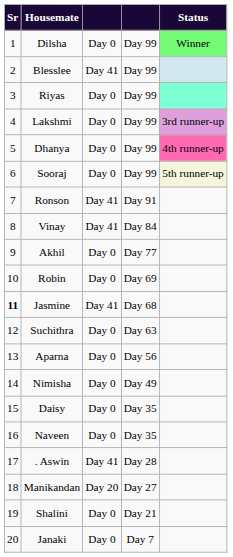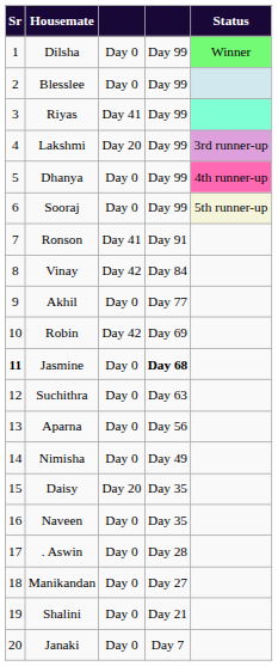Blesslee | column 3: Day 41 -> Day 0
Riyas | column 3: Day 0 -> Day 41
Lakshmi | column 3: Day 0 -> Day 20
Vinay | column 3: Day 41 -> Day 42
Robin | column 3: Day 0 -> Day 42
Jasmine | column 3: Day 41 -> Day 0
Jasmine | column 4: normal -> bold
Daisy | column 3: Day 0 -> Day 20
. Aswin | column 3: Day 41 -> Day 0
Manikandan | column 3: Day 20 -> Day 0
